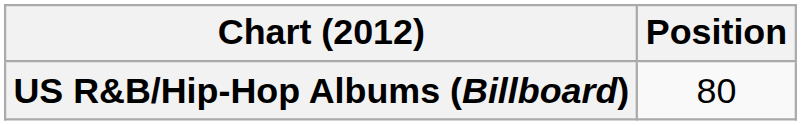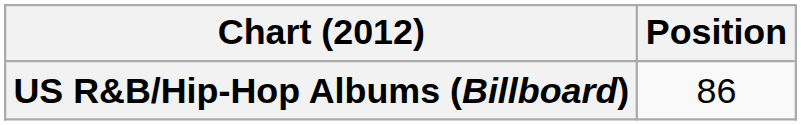US R&B/Hip-Hop Albums (Billboard) | Position: 80 -> 86
